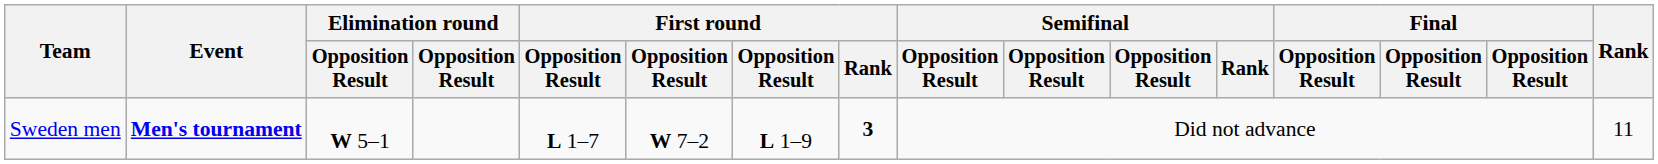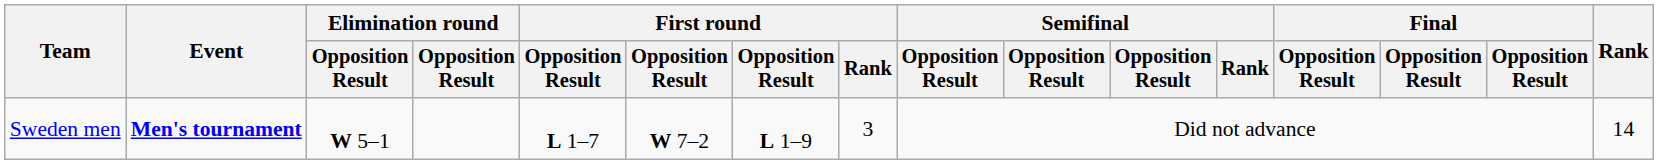Sweden men | First round / Rank: bold -> normal
Sweden men | Rank: 11 -> 14
